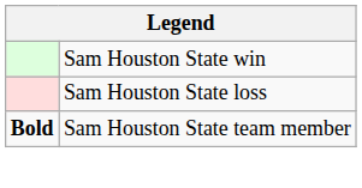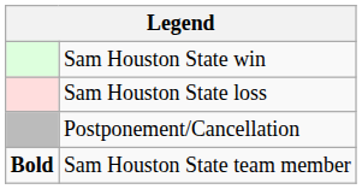+ row: Postponement/Cancellation
